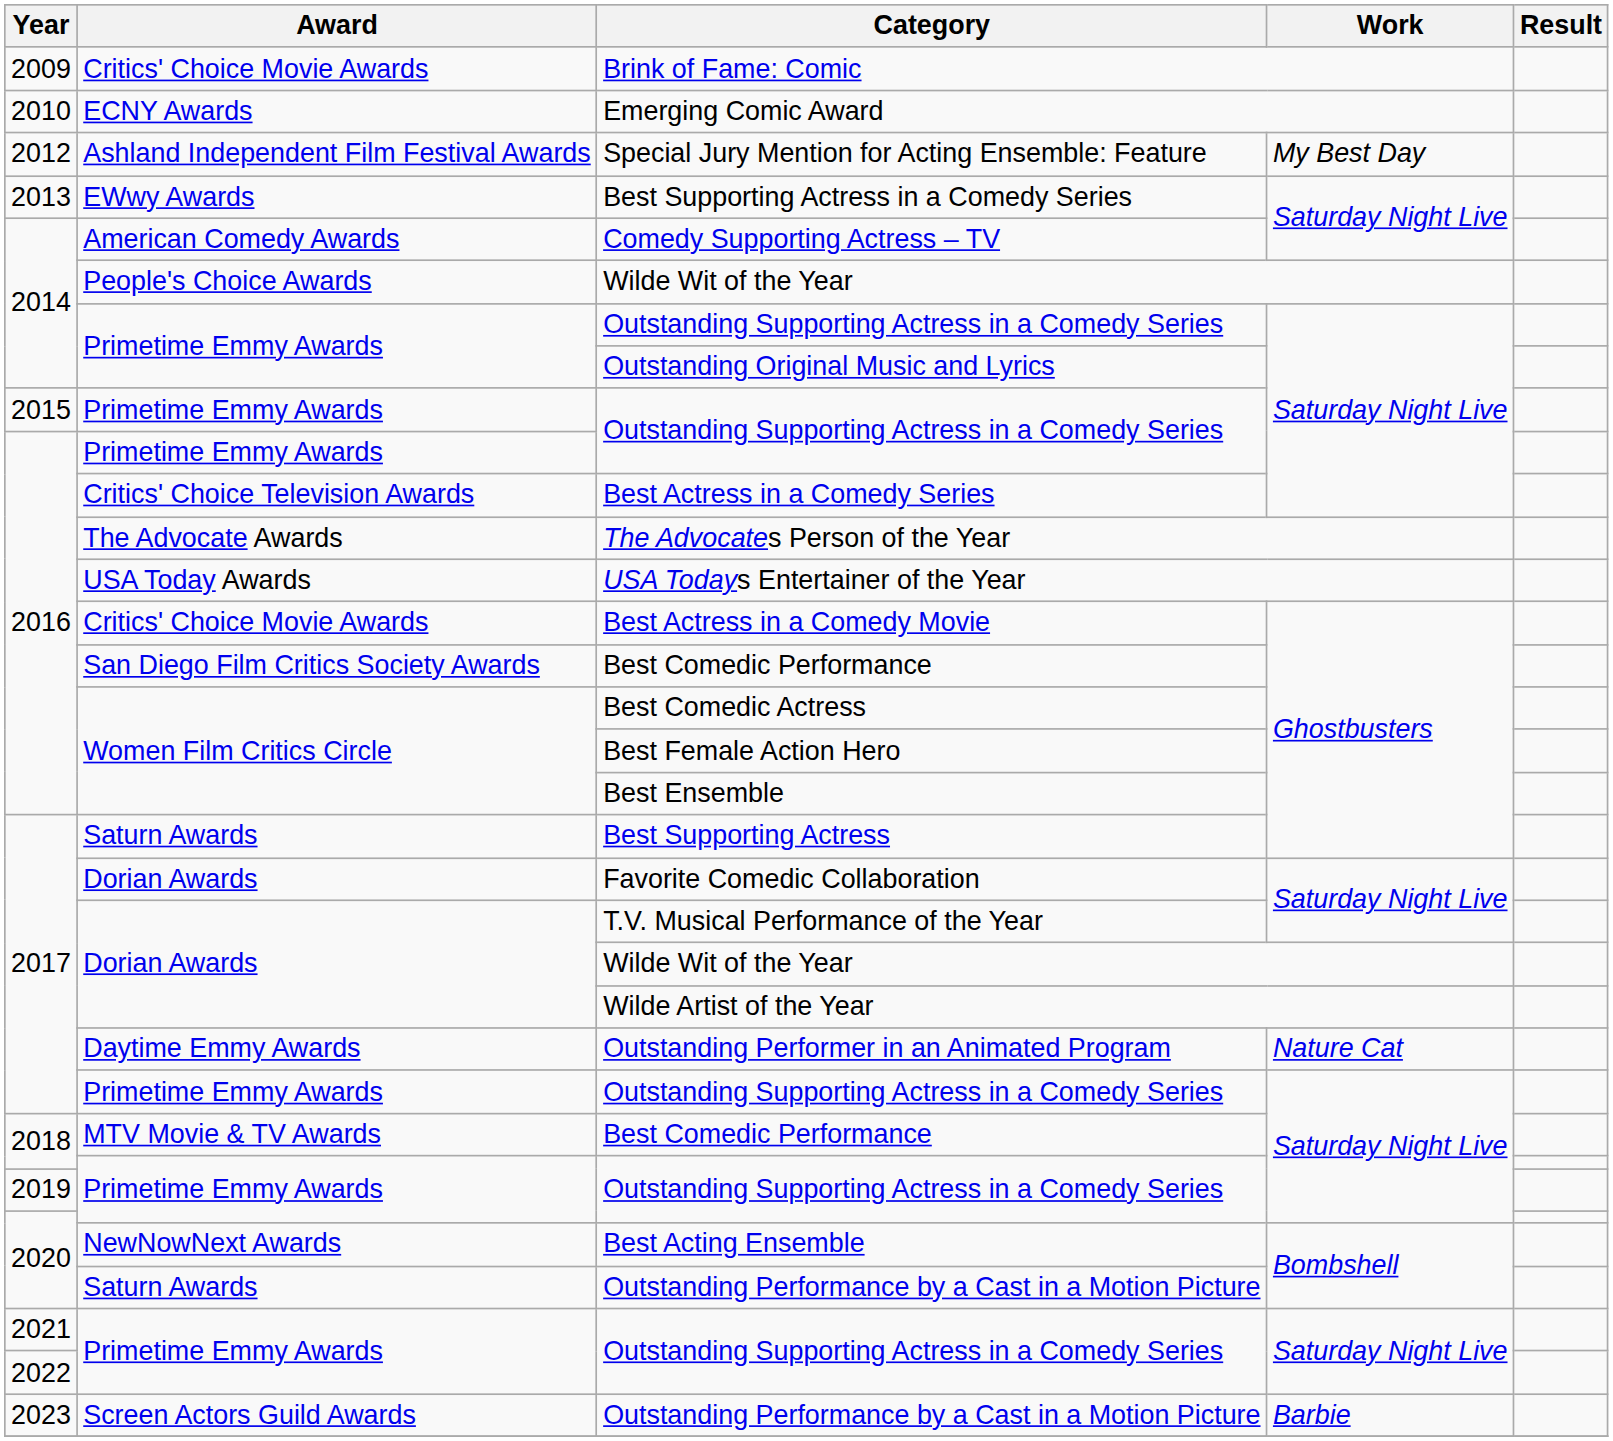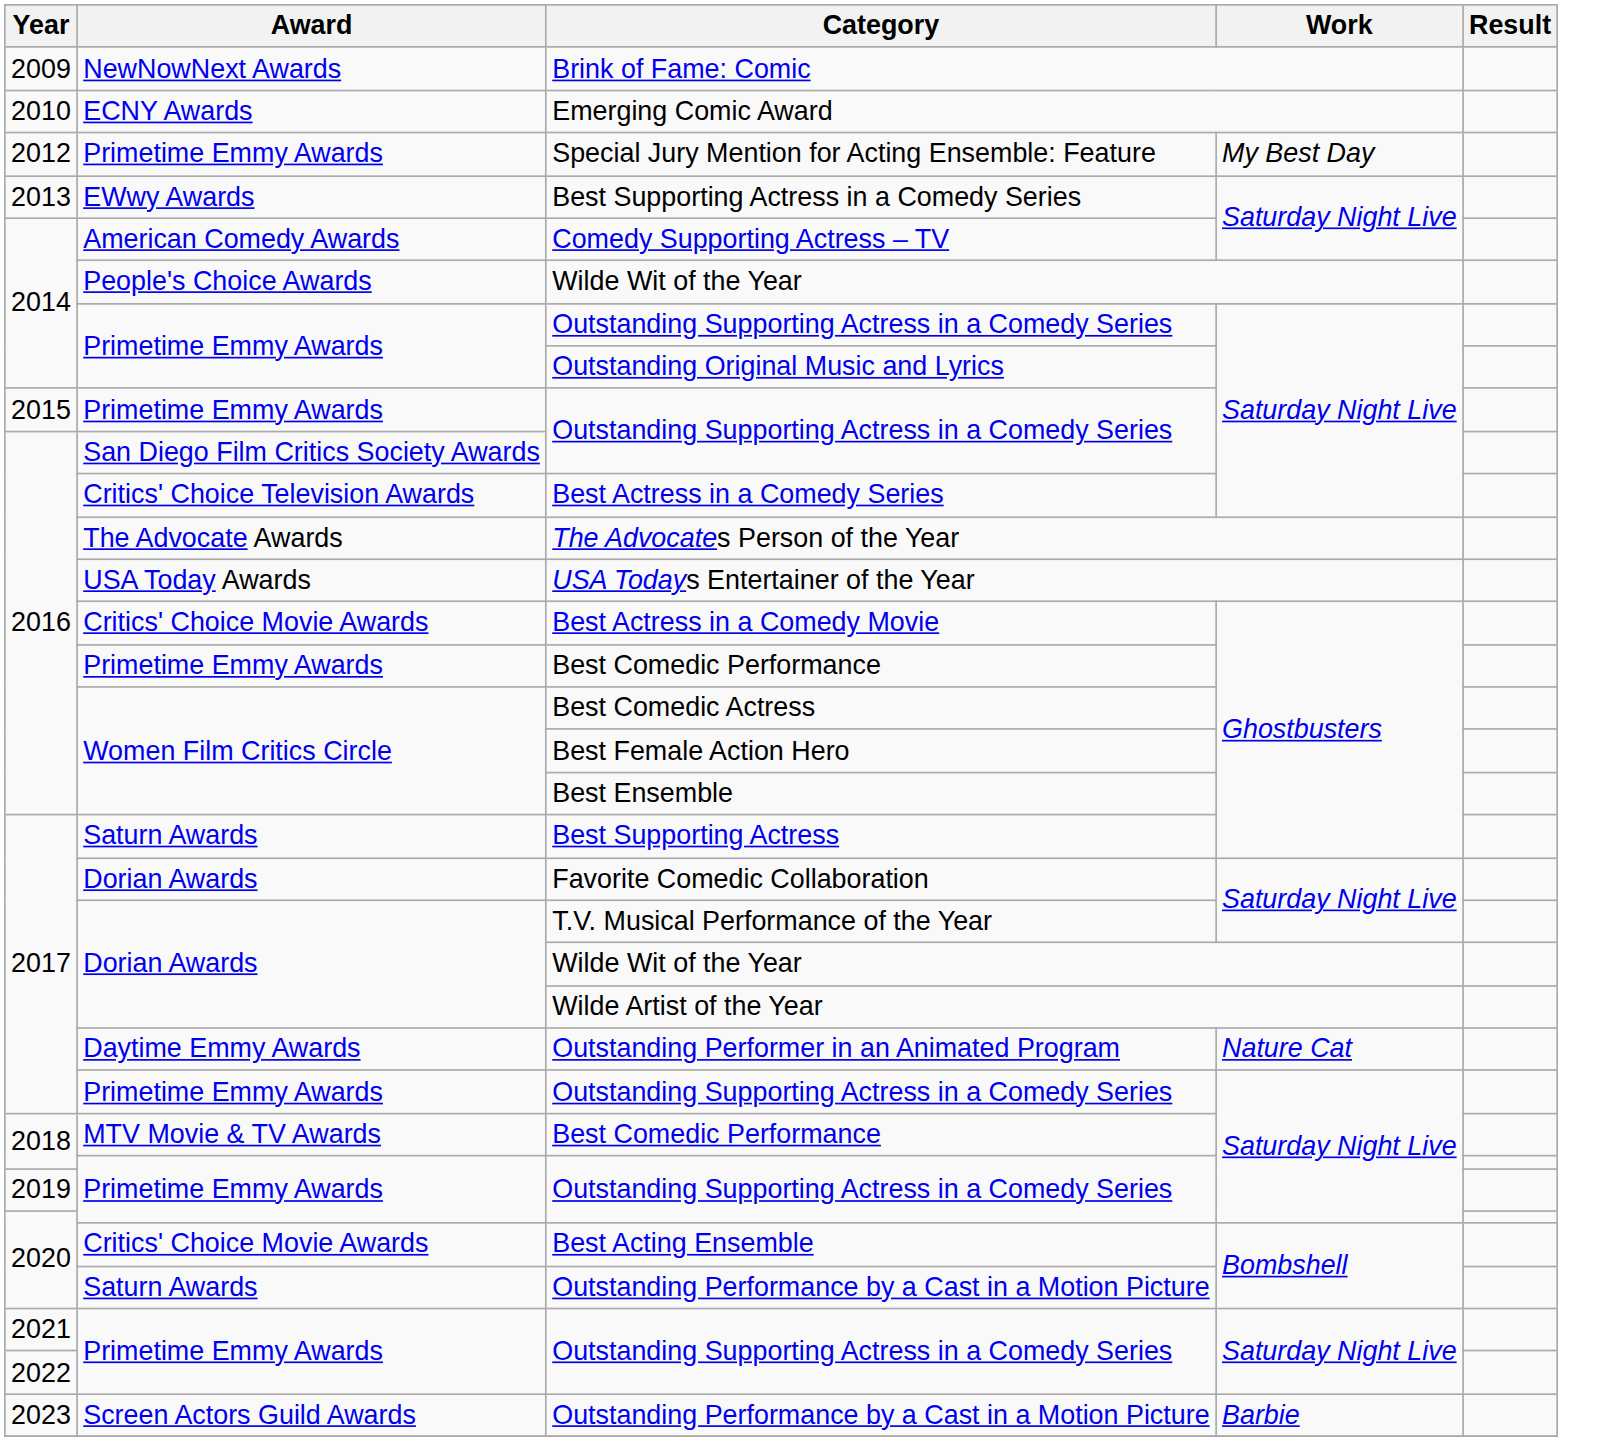Brink of Fame: Comic | Award: Critics' Choice Movie Awards -> NewNowNext Awards
Special Jury Mention for Acting Ensemble: Feature | Award: Ashland Independent Film Festival Awards -> Primetime Emmy Awards
2016 / Outstanding Supporting Actress in a Comedy Series | Award: Primetime Emmy Awards -> San Diego Film Critics Society Awards
2016 / Best Comedic Performance | Award: San Diego Film Critics Society Awards -> Primetime Emmy Awards
Best Acting Ensemble | Award: NewNowNext Awards -> Critics' Choice Movie Awards
